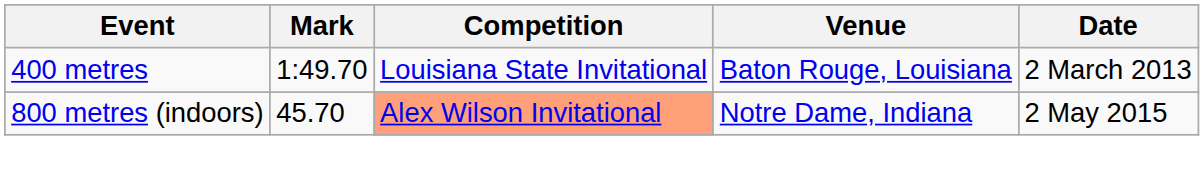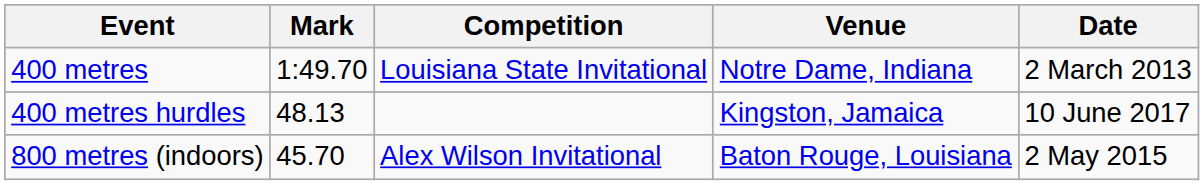400 metres | Venue: Baton Rouge, Louisiana -> Notre Dame, Indiana
+ row: 400 metres hurdles | 48.13 | Kingston, Jamaica | 10 June 2017
800 metres (indoors) | Competition: lightsalmon background -> no background
800 metres (indoors) | Venue: Notre Dame, Indiana -> Baton Rouge, Louisiana
